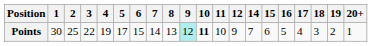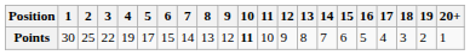+ column: 13 | 8
Points | 9: paleturquoise background -> no background
